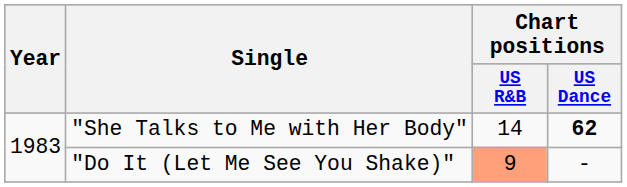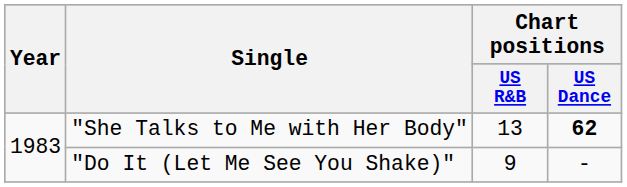"She Talks to Me with Her Body" | Chart positions / US R&B: 14 -> 13
"Do It (Let Me See You Shake)" | Chart positions / US R&B: lightsalmon background -> no background
